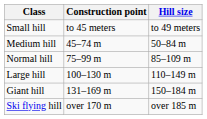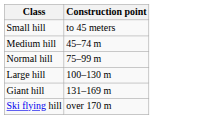- column: Hill size | to 49 meters | 50–84 m | 85–109 m | 110–149 m | 150–184 m | over 185 m
